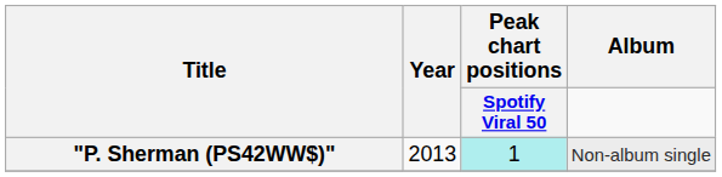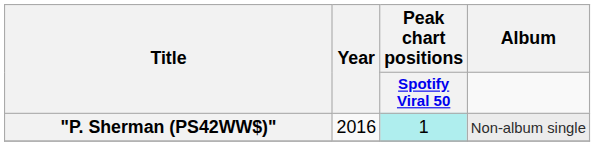"P. Sherman (PS42WW$)" | Year: 2013 -> 2016
